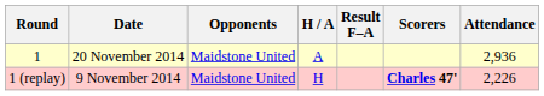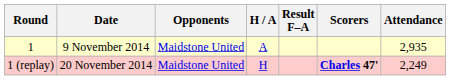1 | Date: 20 November 2014 -> 9 November 2014
1 | Attendance: 2,936 -> 2,935
1 (replay) | Date: 9 November 2014 -> 20 November 2014
1 (replay) | Attendance: 2,226 -> 2,249
